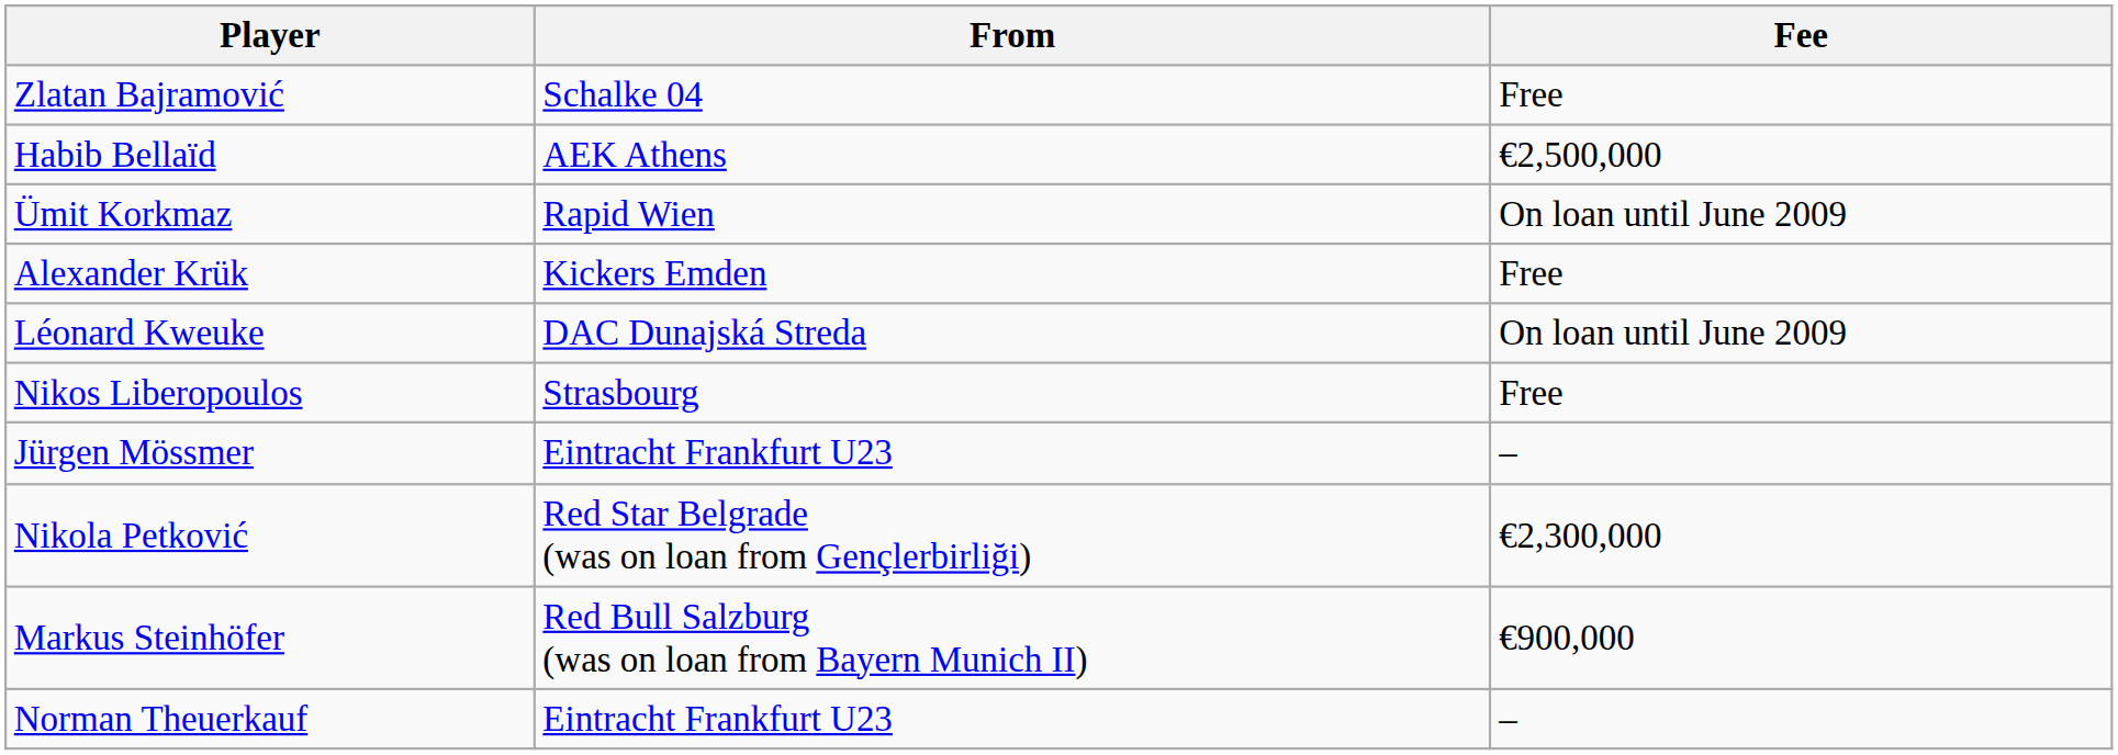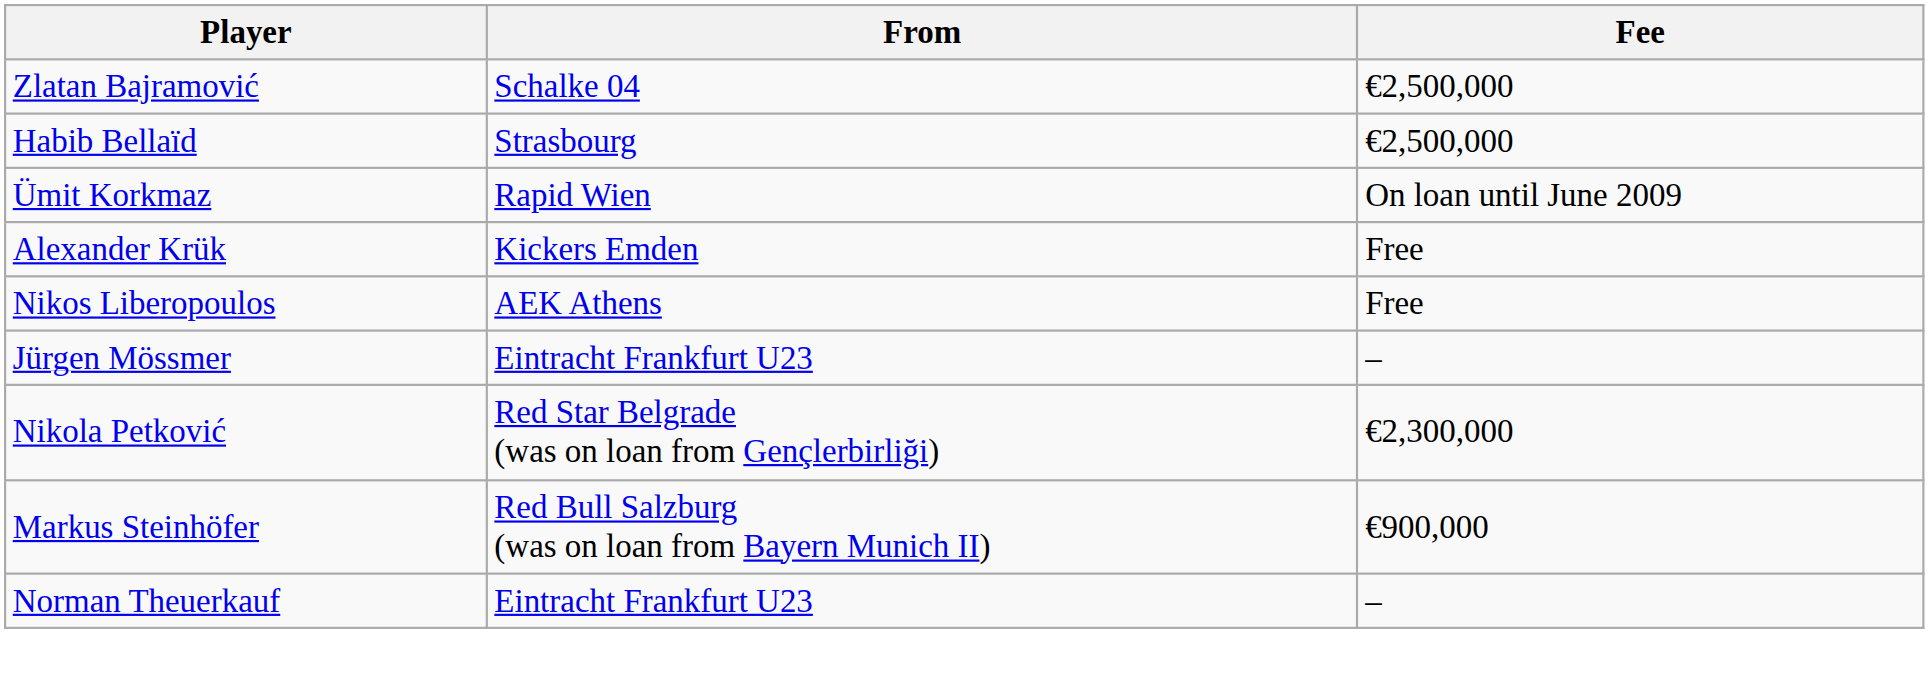Zlatan Bajramović | Fee: Free -> €2,500,000
Habib Bellaïd | From: AEK Athens -> Strasbourg
- row: Léonard Kweuke | DAC Dunajská Streda | On loan until June 2009
Nikos Liberopoulos | From: Strasbourg -> AEK Athens
